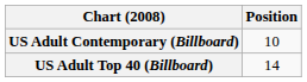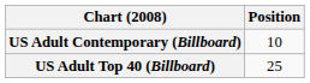US Adult Top 40 (Billboard) | Position: 14 -> 25
